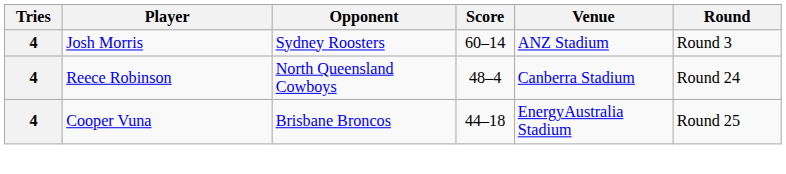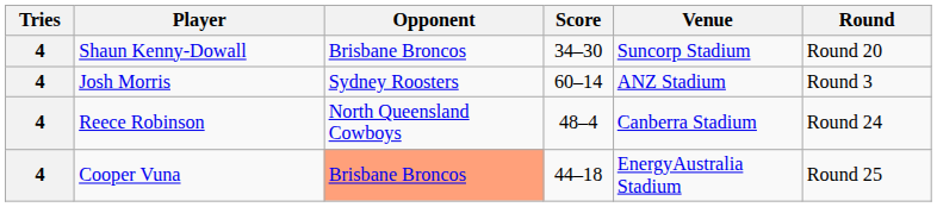+ row: 4 | Shaun Kenny-Dowall | Brisbane Broncos | 34–30 | Suncorp Stadium | Round 20
Cooper Vuna | Opponent: no background -> lightsalmon background
